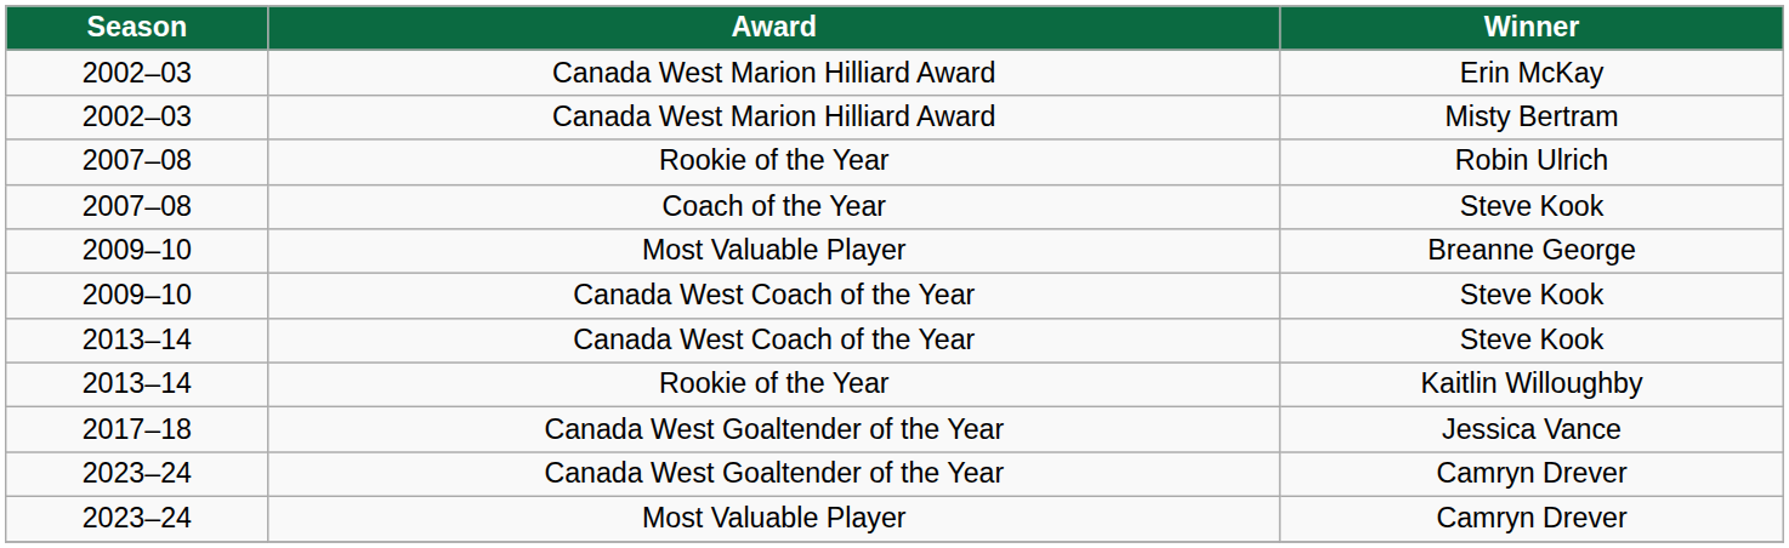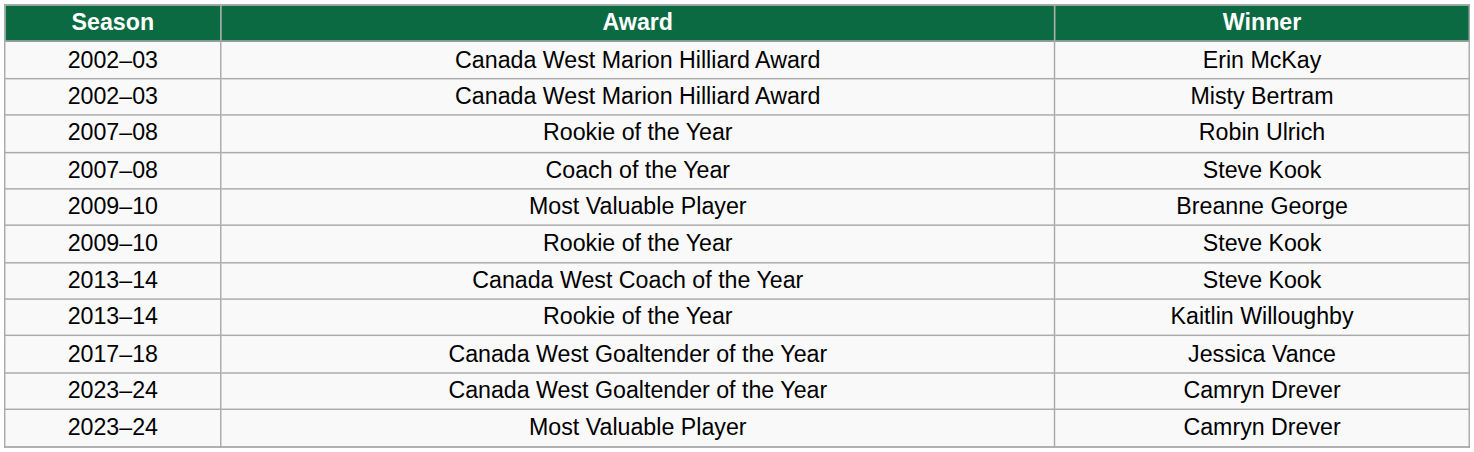2009–10 / Steve Kook | Award: Canada West Coach of the Year -> Rookie of the Year
